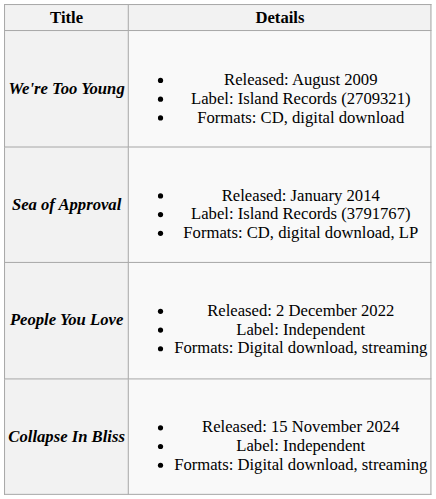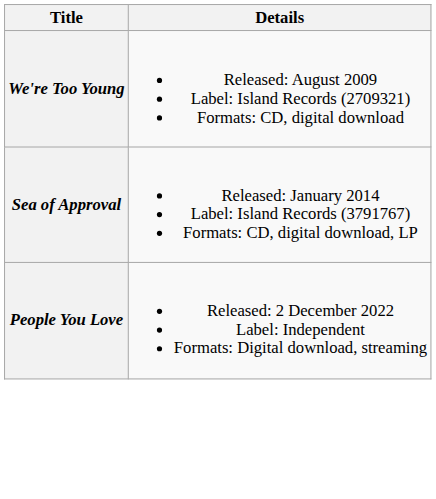- row: Collapse In Bliss | Released: 15 November 2024 Label: Independent Formats: Digital download, streaming
